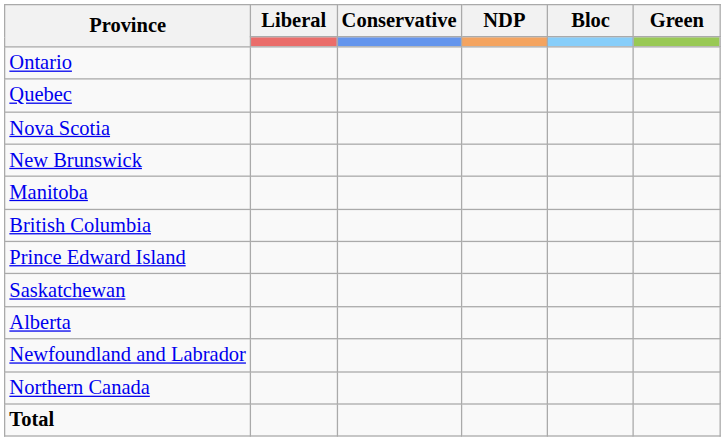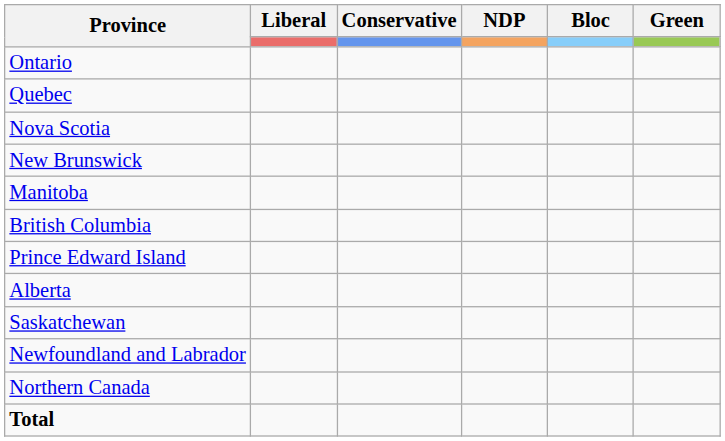rows swapped: Saskatchewan <-> Alberta
